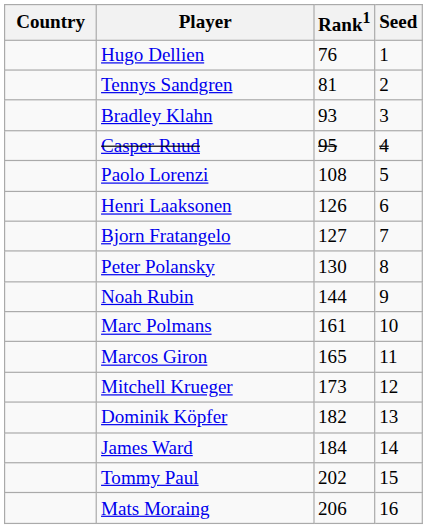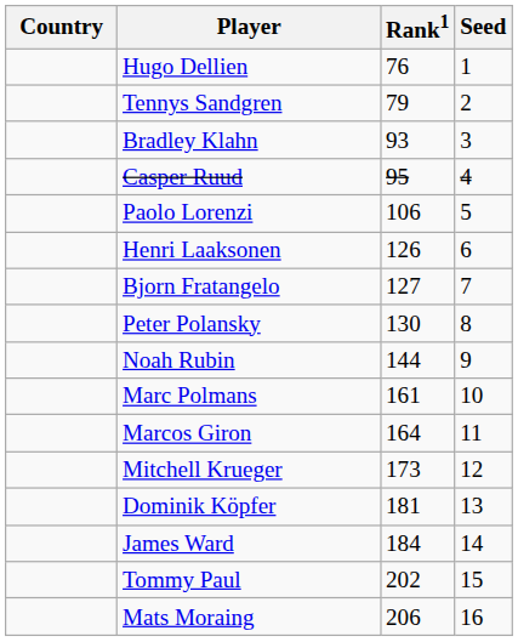Tennys Sandgren | Rank1: 81 -> 79
Paolo Lorenzi | Rank1: 108 -> 106
Marcos Giron | Rank1: 165 -> 164
Dominik Köpfer | Rank1: 182 -> 181
